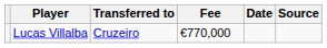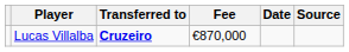Lucas Villalba | Transferred to: normal -> bold
Lucas Villalba | Fee: €770,000 -> €870,000
